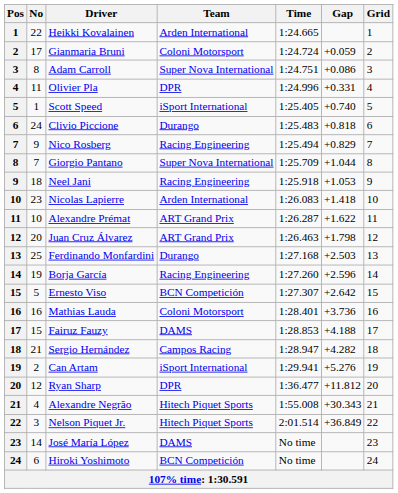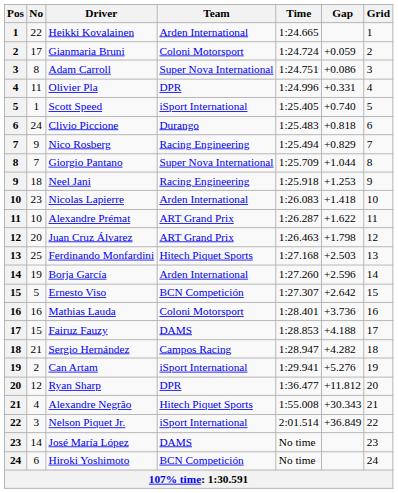Neel Jani | Gap: +1.053 -> +1.253
Ferdinando Monfardini | Team: Durango -> Hitech Piquet Sports
Borja García | Team: Racing Engineering -> Arden International
Nelson Piquet Jr. | Team: Hitech Piquet Sports -> iSport International
